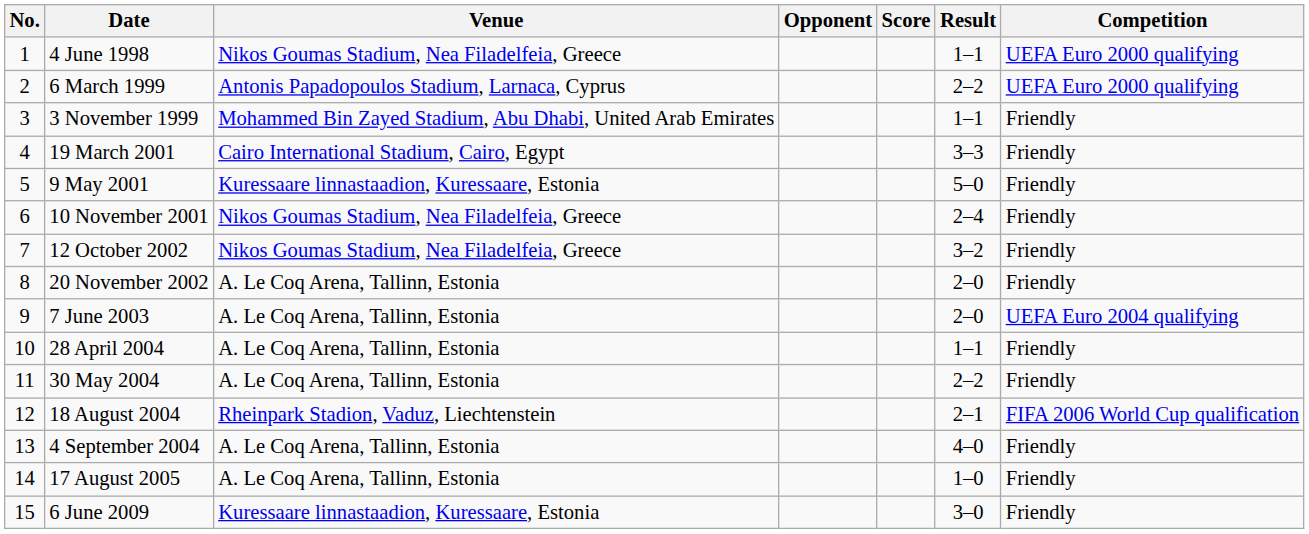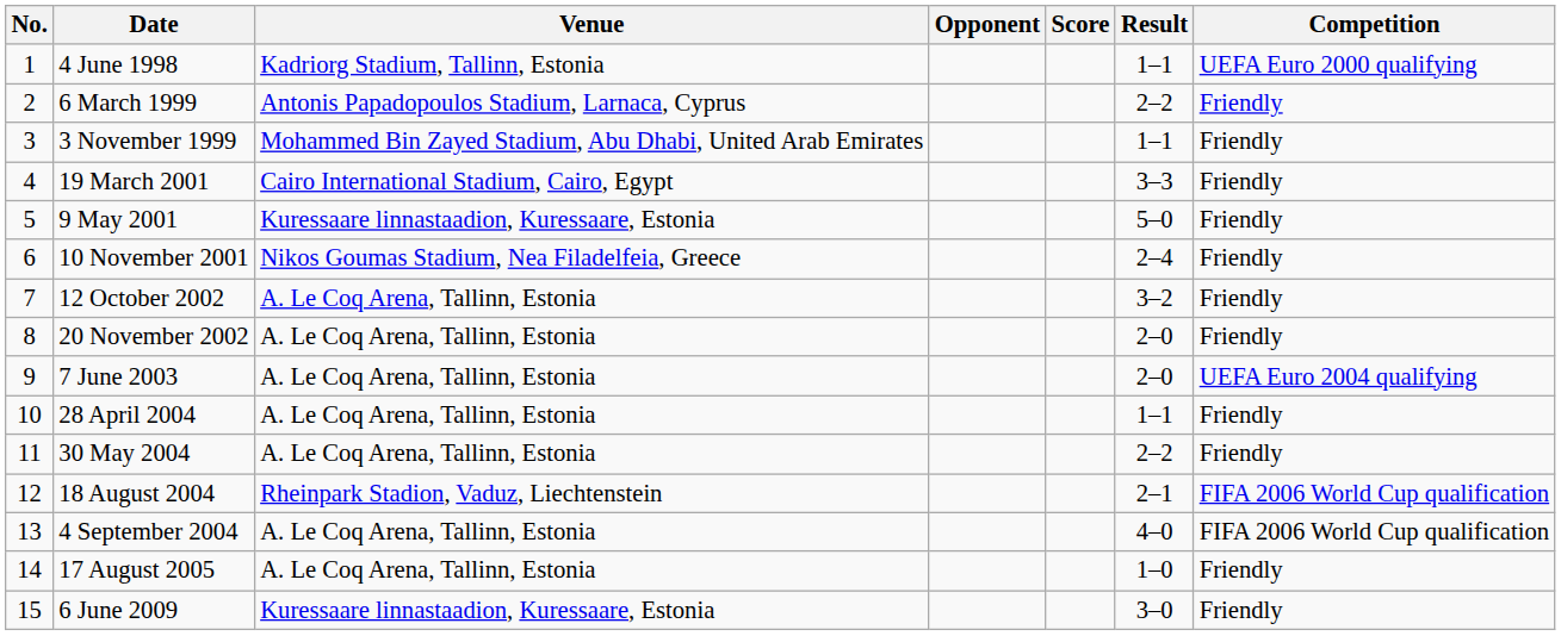4 June 1998 | Venue: Nikos Goumas Stadium, Nea Filadelfeia, Greece -> Kadriorg Stadium, Tallinn, Estonia
6 March 1999 | Competition: UEFA Euro 2000 qualifying -> Friendly
12 October 2002 | Venue: Nikos Goumas Stadium, Nea Filadelfeia, Greece -> A. Le Coq Arena, Tallinn, Estonia
4 September 2004 | Competition: Friendly -> FIFA 2006 World Cup qualification
